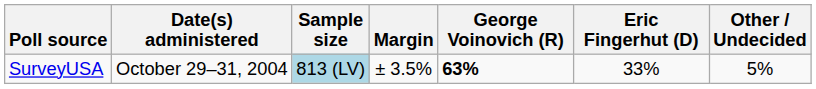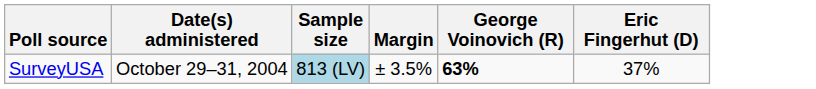- column: Other / Undecided | 5%
SurveyUSA | Eric Fingerhut (D): 33% -> 37%
